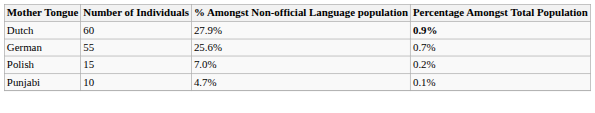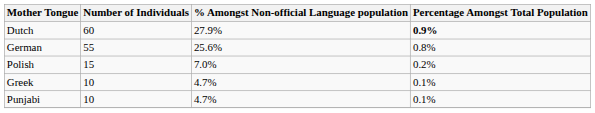German | Percentage Amongst Total Population: 0.7% -> 0.8%
+ row: Greek | 10 | 4.7% | 0.1%
